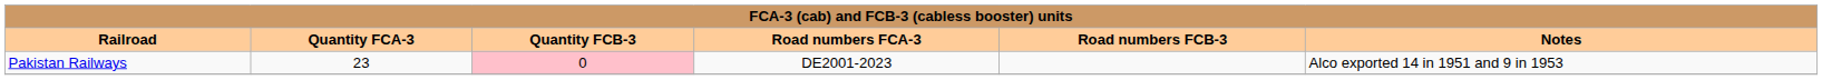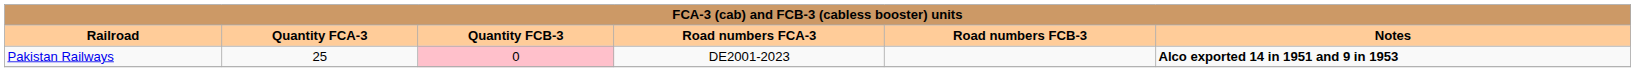Pakistan Railways | Quantity FCA-3: 23 -> 25
Pakistan Railways | Notes: normal -> bold
